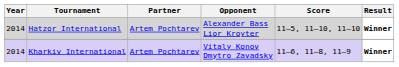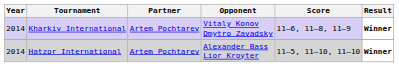rows swapped: Hatzor International <-> Kharkiv International
